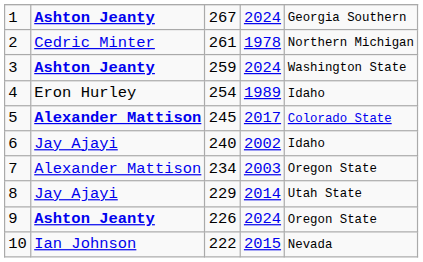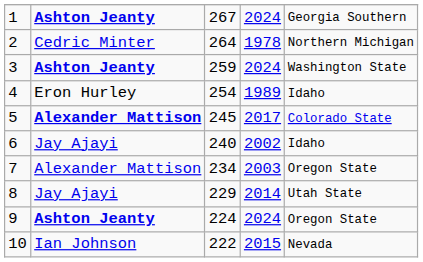2 | column 3: 261 -> 264
9 | column 3: 226 -> 224
